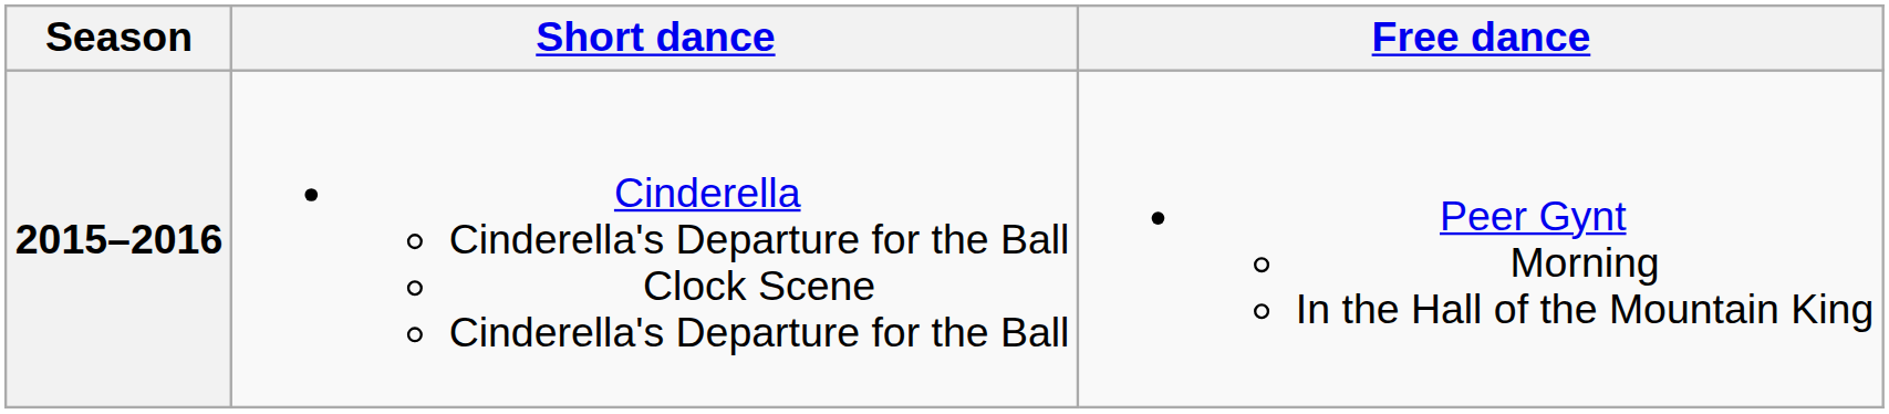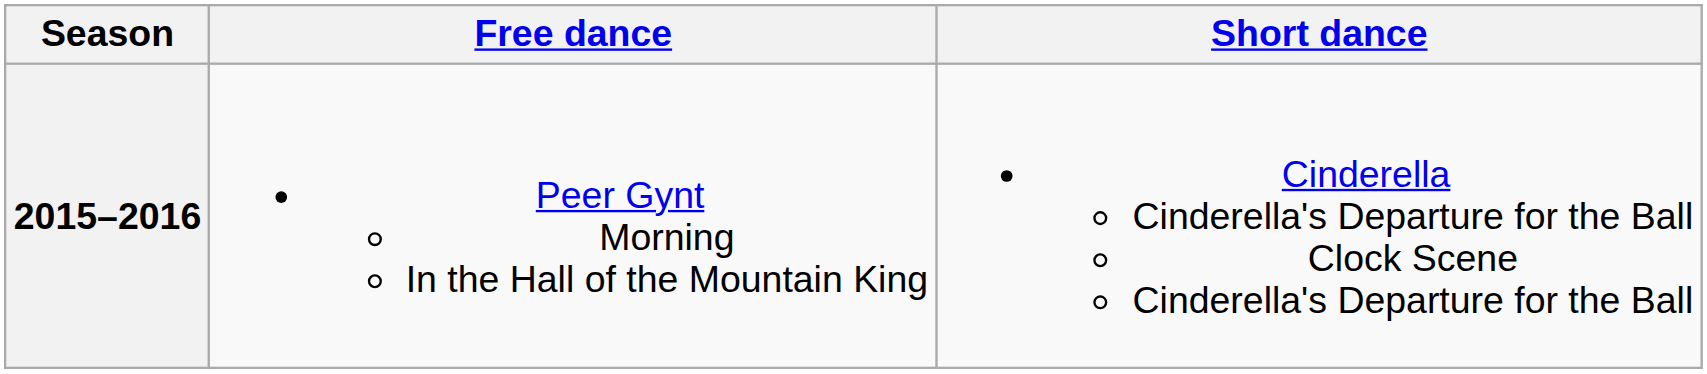columns swapped: Short dance <-> Free dance
